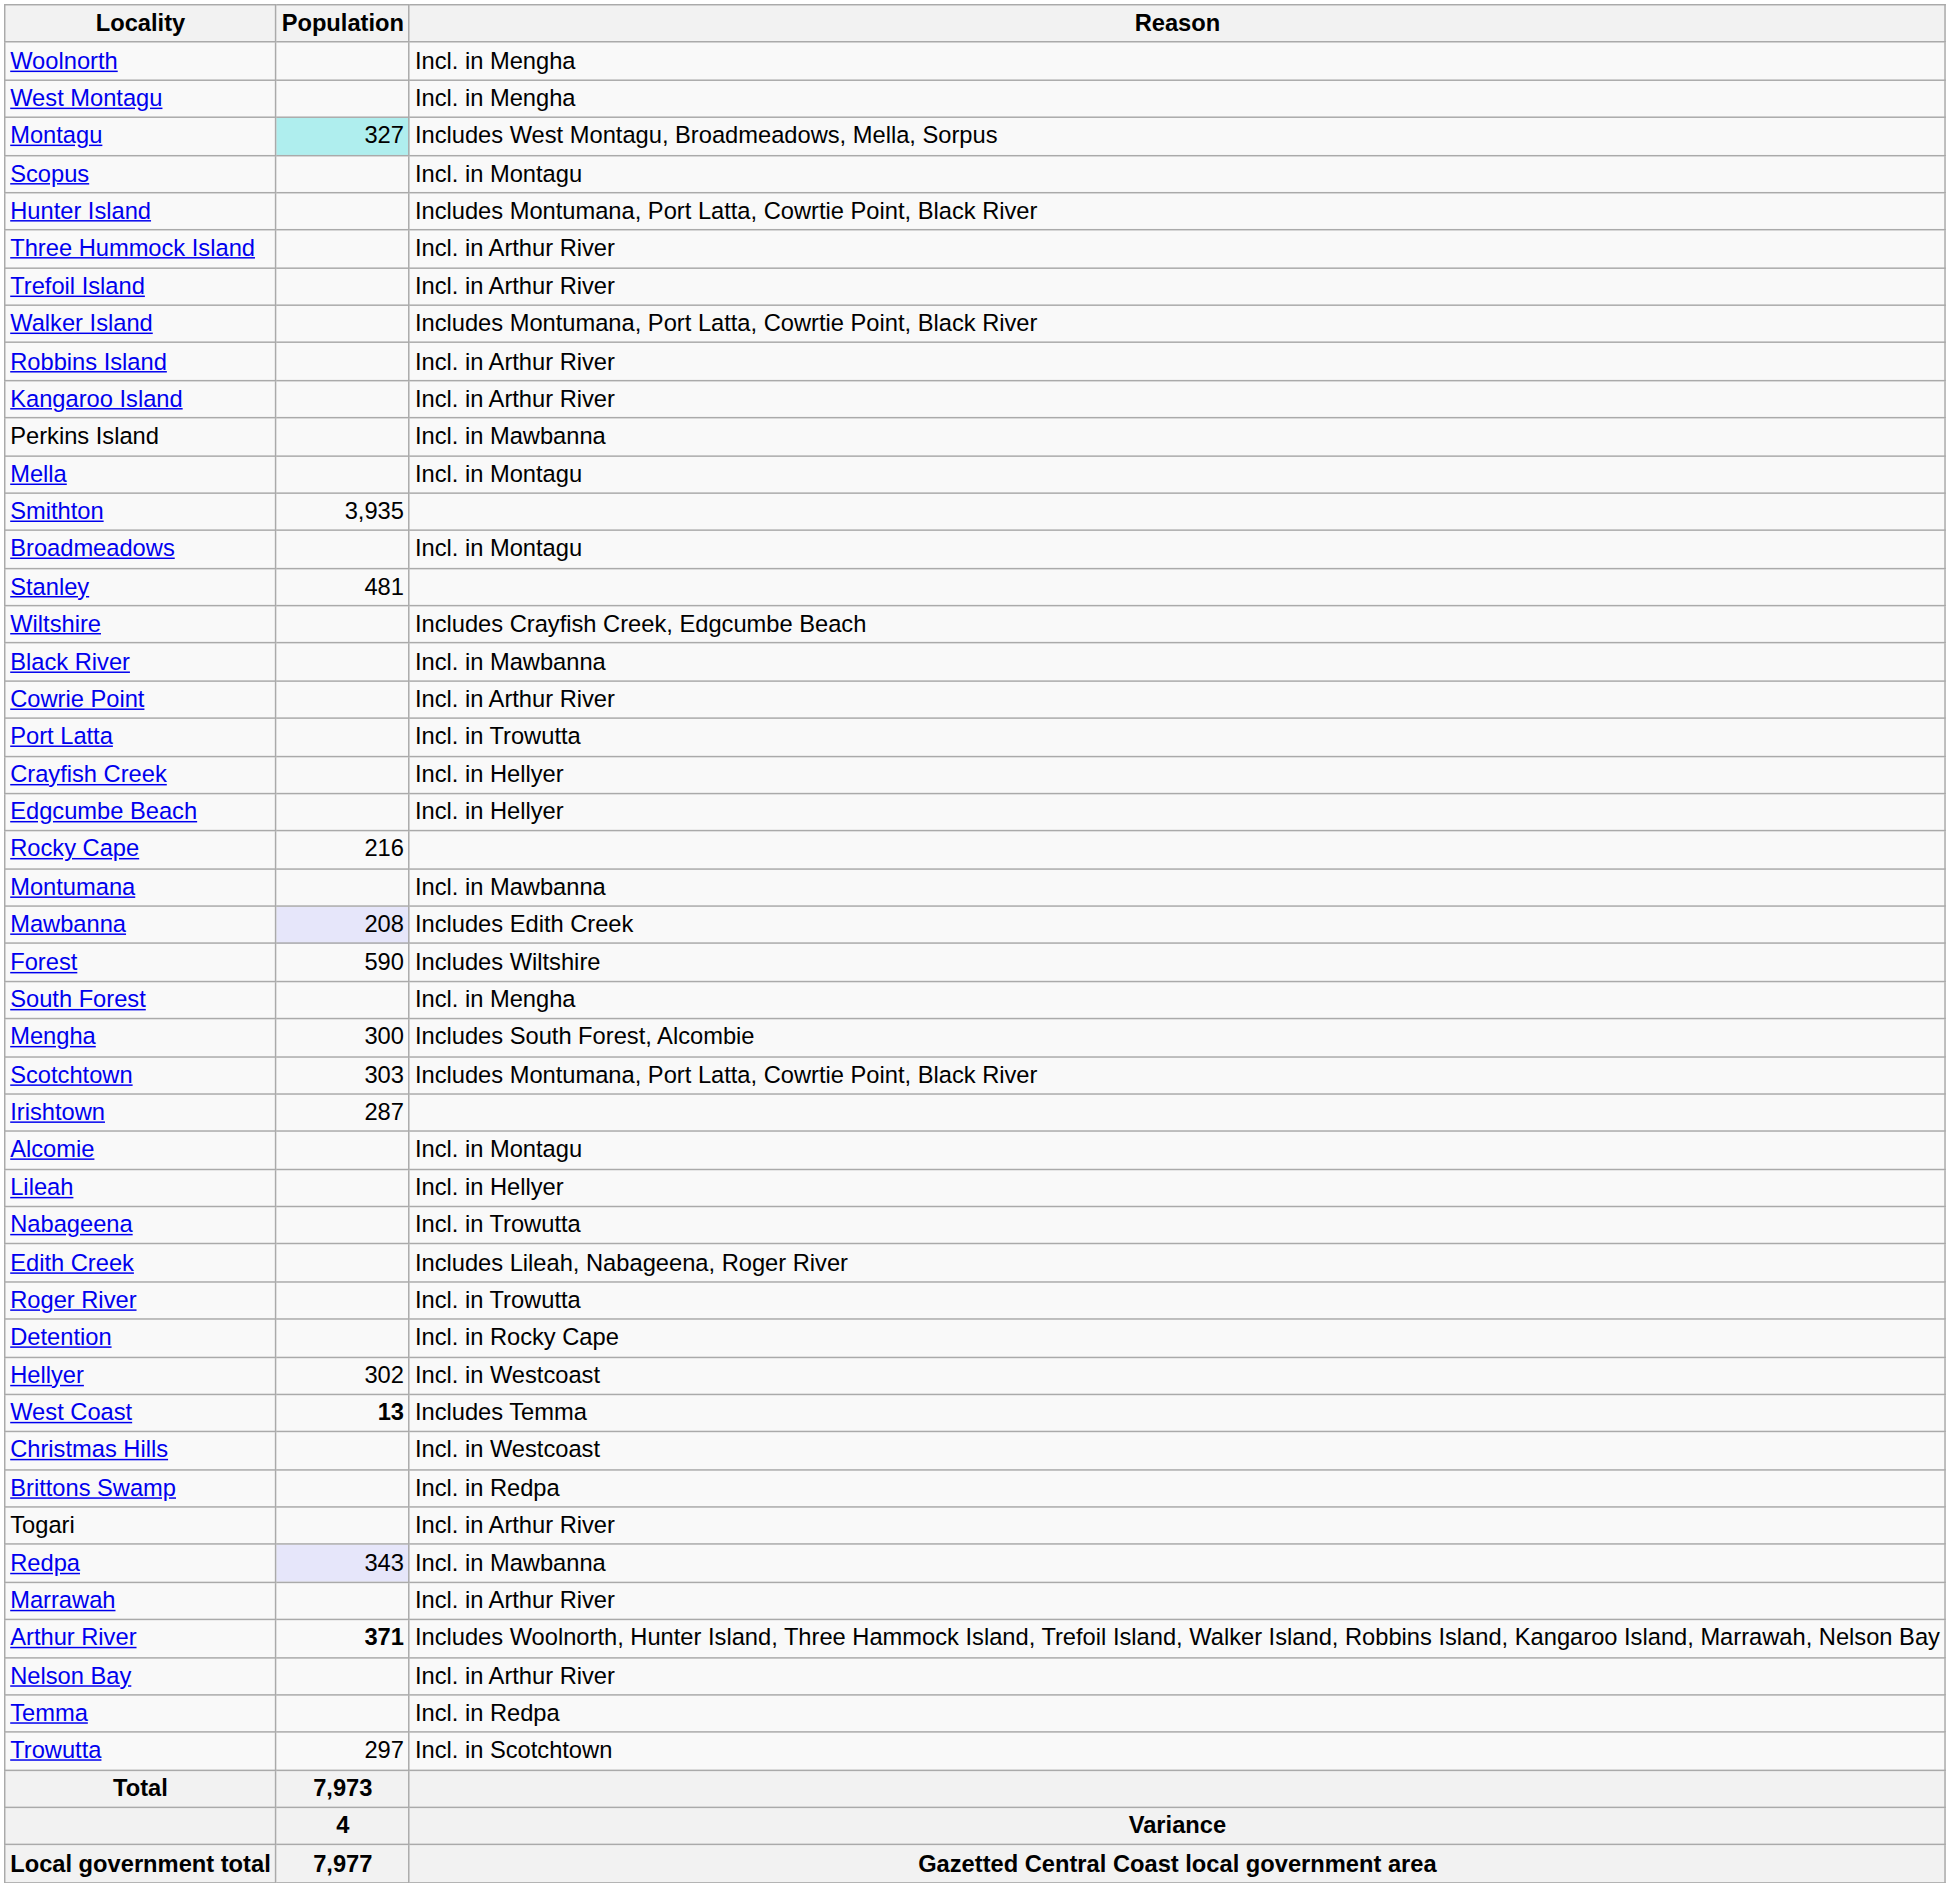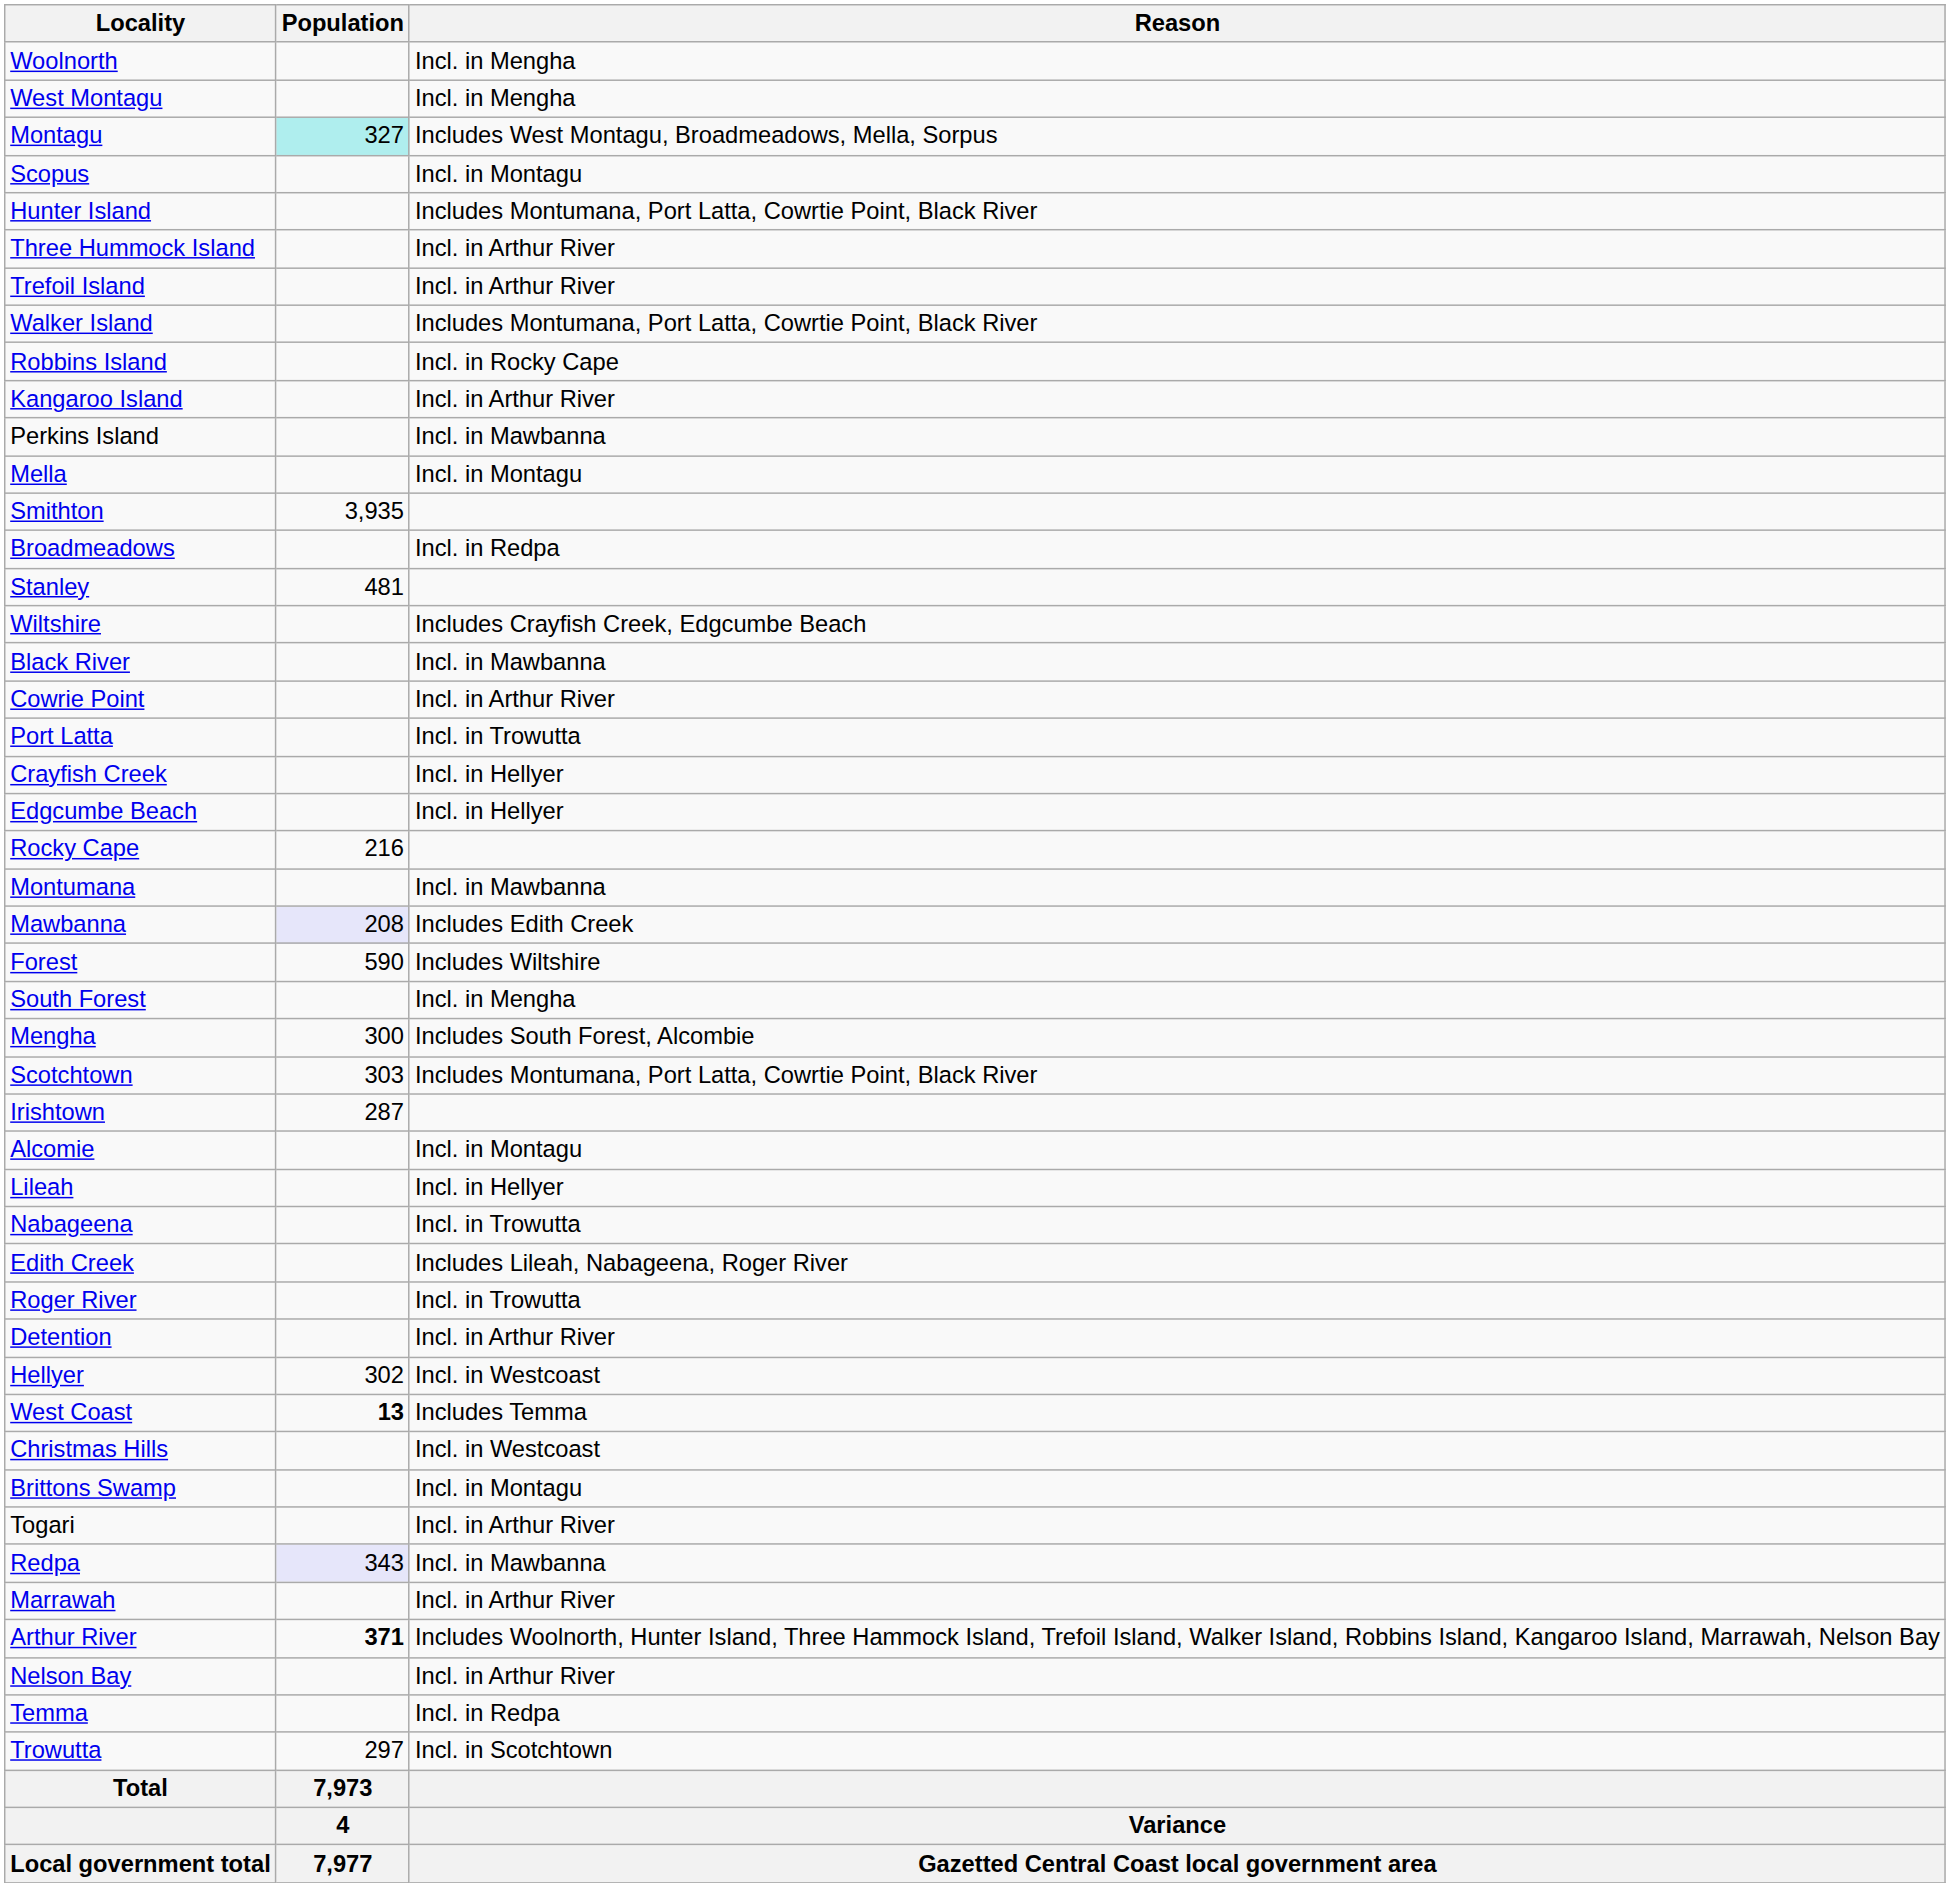Robbins Island | Reason: Incl. in Arthur River -> Incl. in Rocky Cape
Broadmeadows | Reason: Incl. in Montagu -> Incl. in Redpa
Detention | Reason: Incl. in Rocky Cape -> Incl. in Arthur River
Brittons Swamp | Reason: Incl. in Redpa -> Incl. in Montagu
